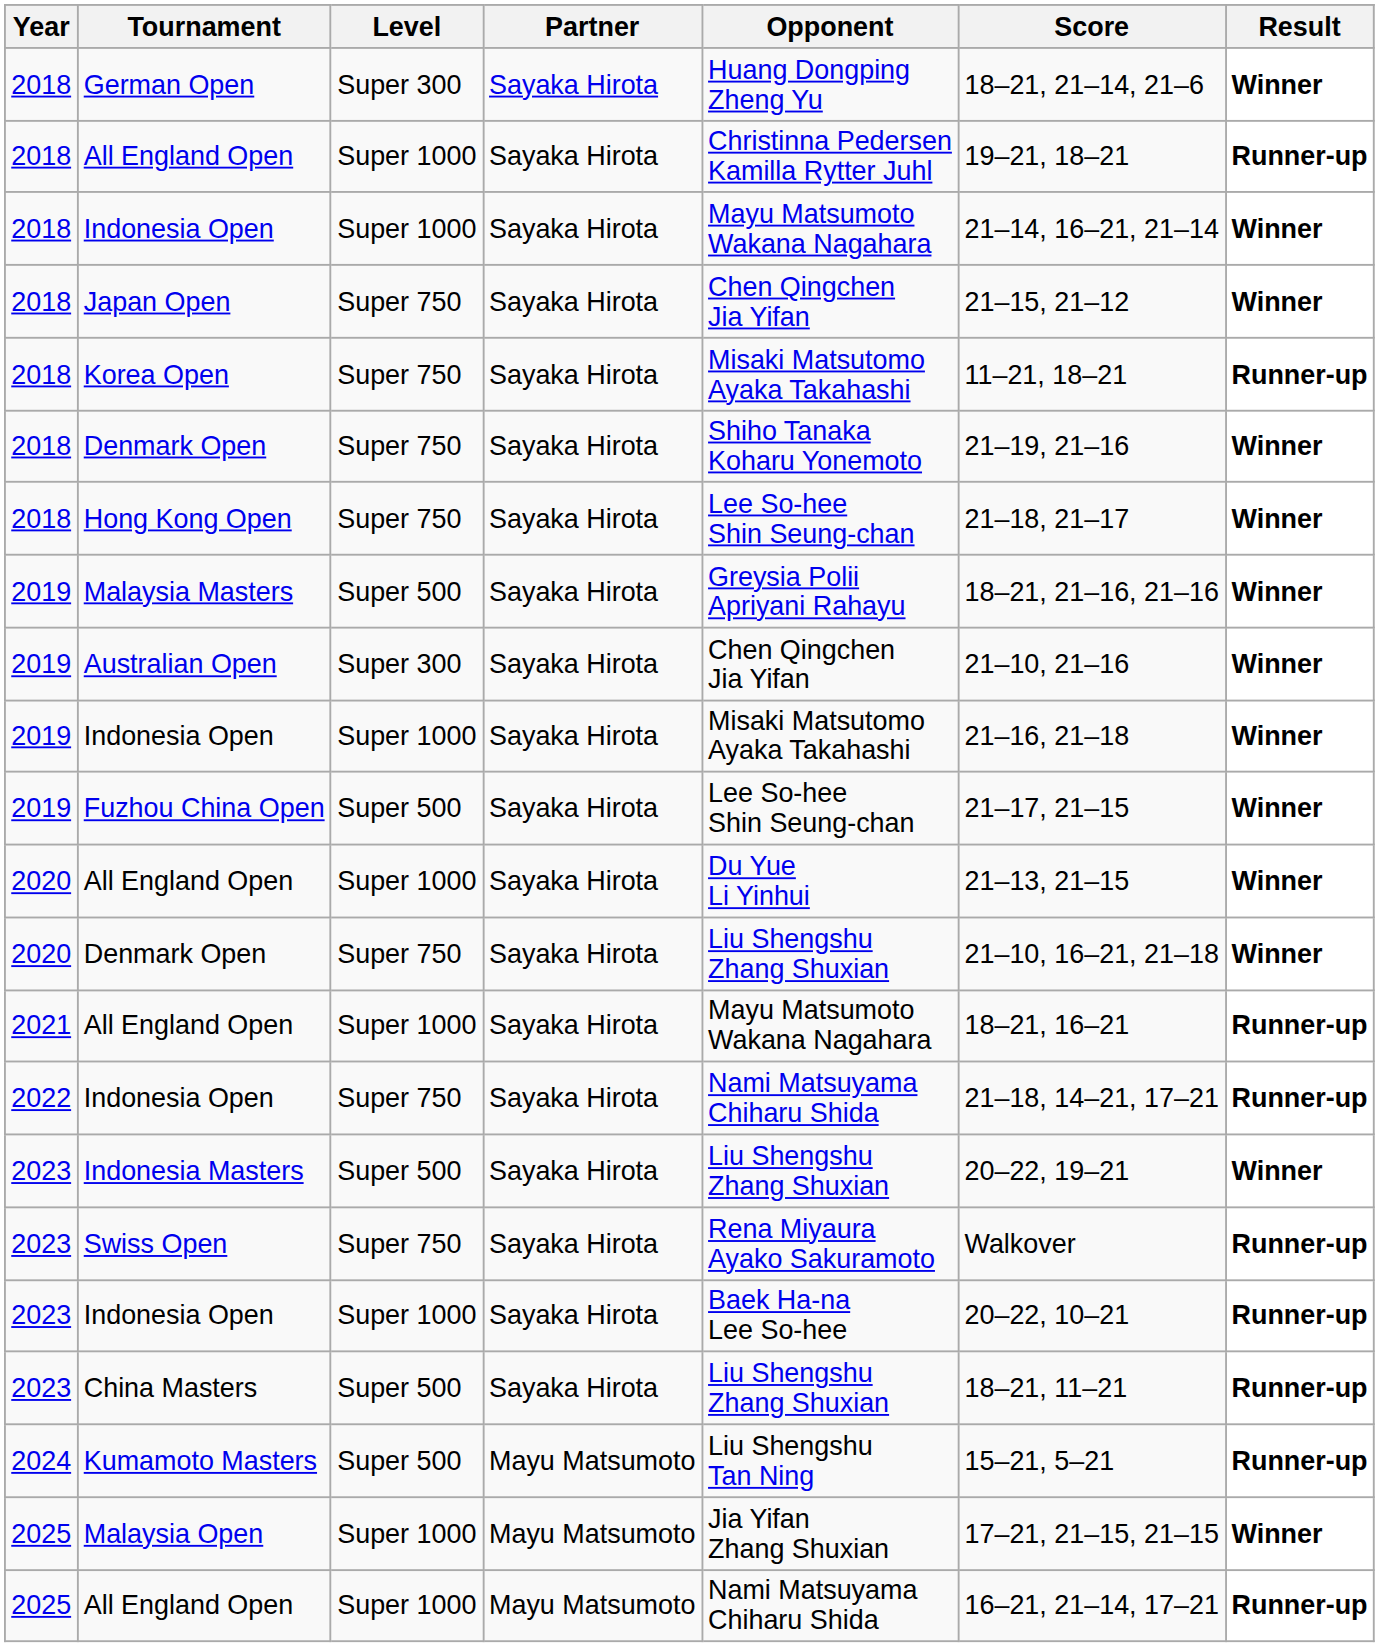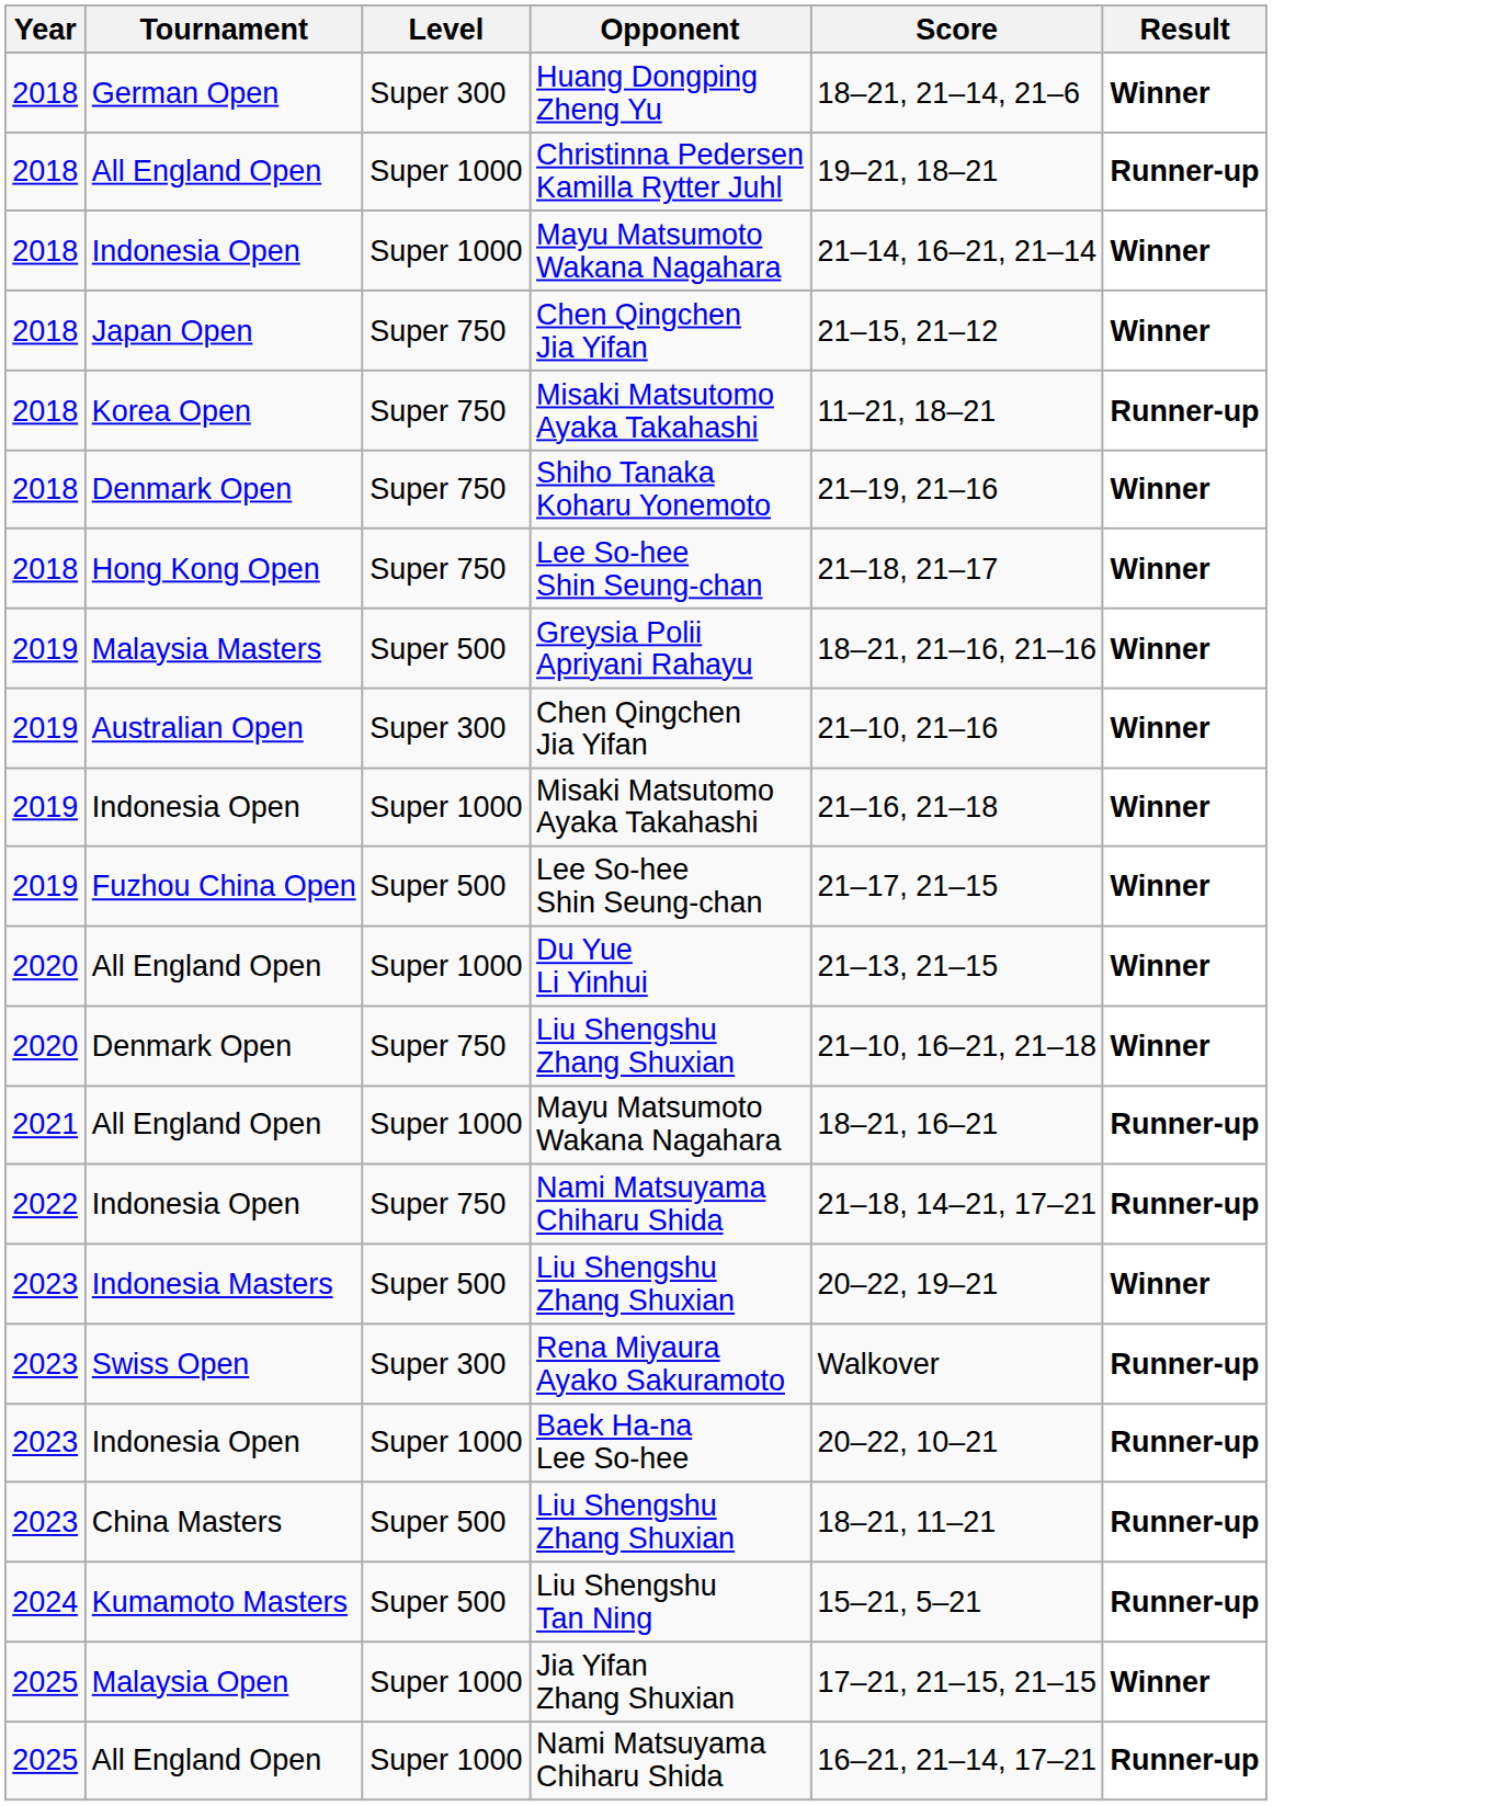- column: Partner | Sayaka Hirota | Sayaka Hirota | Sayaka Hirota | Sayaka Hirota | Sayaka Hirota | Sayaka Hirota | Sayaka Hirota | Sayaka Hirota | Sayaka Hirota | Sayaka Hirota | Sayaka Hirota | Sayaka Hirota | Sayaka Hirota | Sayaka Hirota | Sayaka Hirota | Sayaka Hirota | Sayaka Hirota | Sayaka Hirota | Sayaka Hirota | Mayu Matsumoto | Mayu Matsumoto | Mayu Matsumoto
Swiss Open | Level: Super 750 -> Super 300
